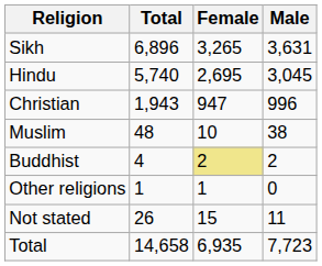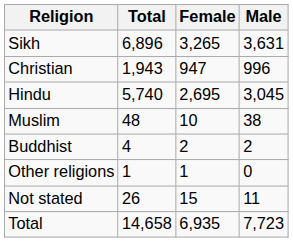rows swapped: Hindu <-> Christian
Buddhist | Female: khaki background -> no background
